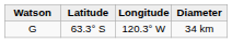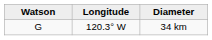- column: Latitude | 63.3° S
